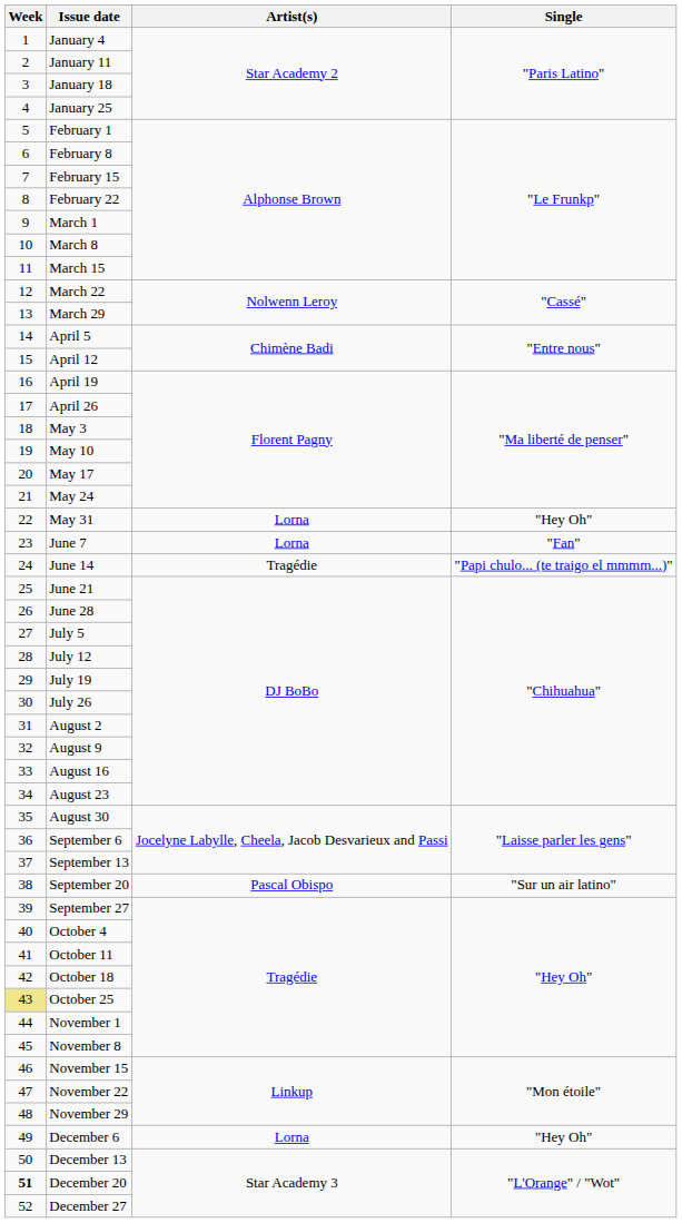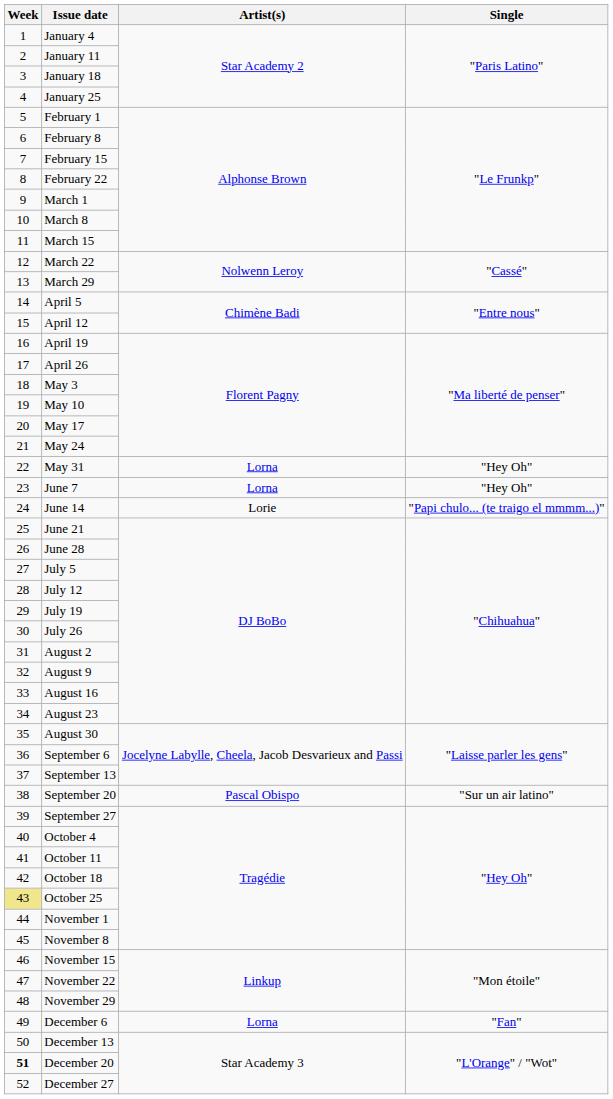June 7 | Single: "Fan" -> "Hey Oh"
June 14 | Artist(s): Tragédie -> Lorie
December 6 | Single: "Hey Oh" -> "Fan"
